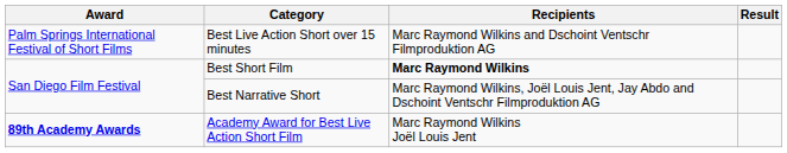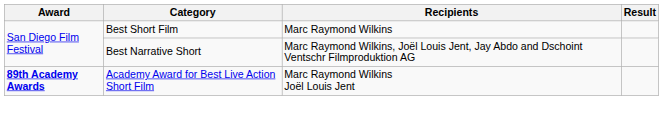- row: Palm Springs International Festival of Short Films | Best Live Action Short over 15 minutes | Marc Raymond Wilkins and Dschoint Ventschr Filmproduktion AG
Best Short Film | Recipients: bold -> normal
